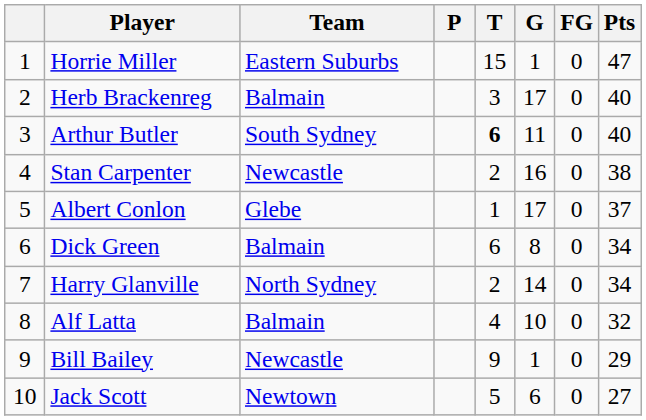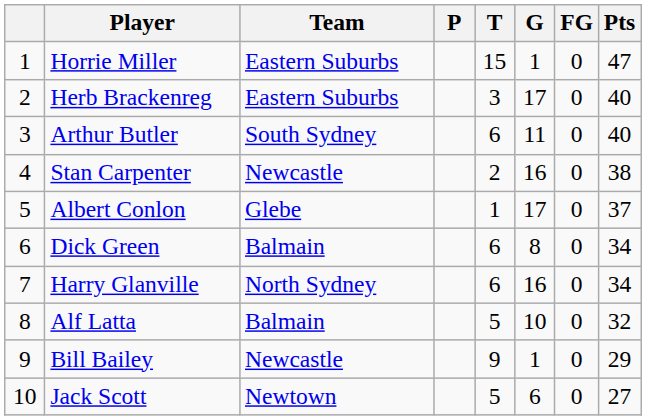Herb Brackenreg | Team: Balmain -> Eastern Suburbs
Arthur Butler | T: bold -> normal
Harry Glanville | T: 2 -> 6
Harry Glanville | G: 14 -> 16
Alf Latta | T: 4 -> 5
